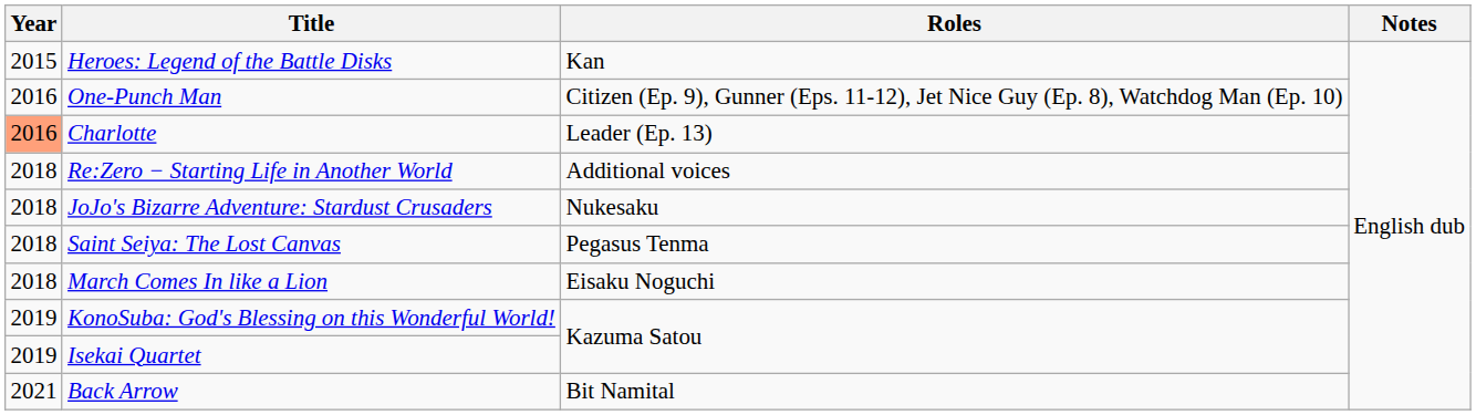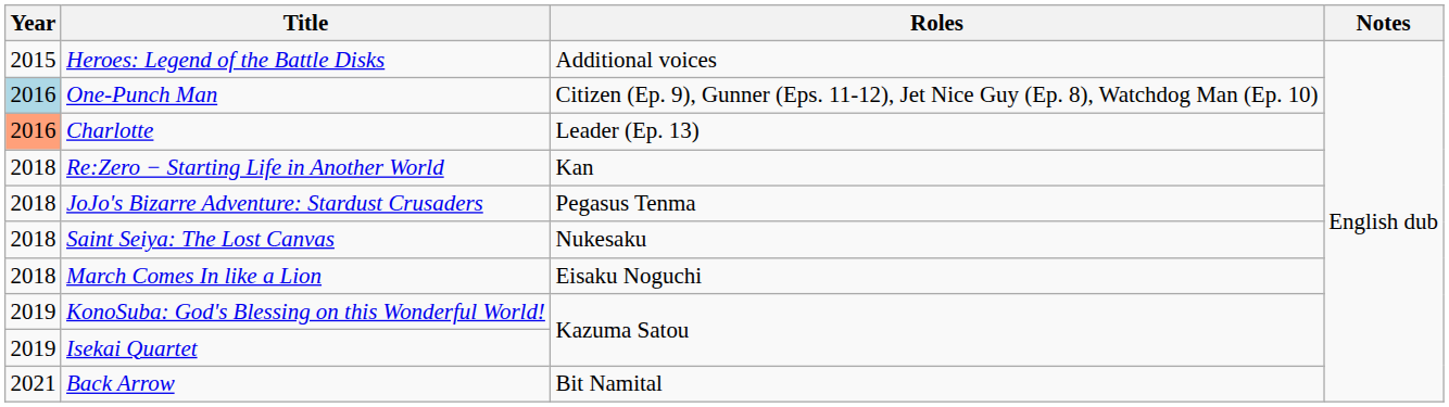Heroes: Legend of the Battle Disks | Roles: Kan -> Additional voices
One-Punch Man | Year: no background -> lightblue background
Re:Zero − Starting Life in Another World | Roles: Additional voices -> Kan
JoJo's Bizarre Adventure: Stardust Crusaders | Roles: Nukesaku -> Pegasus Tenma
Saint Seiya: The Lost Canvas | Roles: Pegasus Tenma -> Nukesaku
